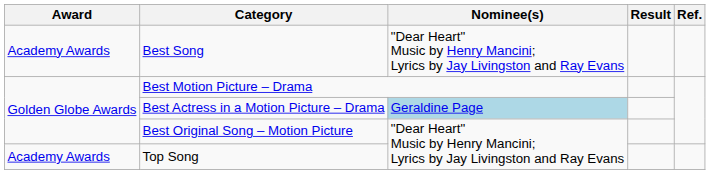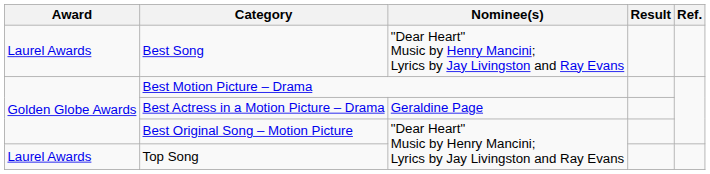Best Song | Award: Academy Awards -> Laurel Awards
Best Actress in a Motion Picture – Drama | Nominee(s): lightblue background -> no background
Top Song | Award: Academy Awards -> Laurel Awards
